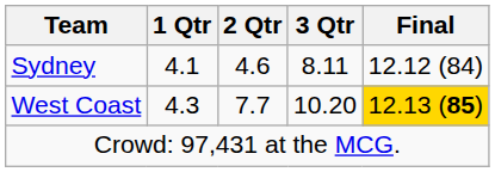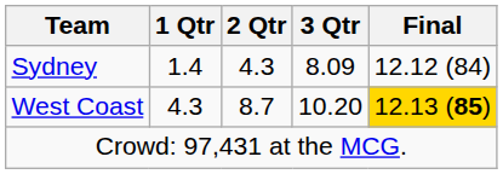Sydney | 1 Qtr: 4.1 -> 1.4
Sydney | 2 Qtr: 4.6 -> 4.3
Sydney | 3 Qtr: 8.11 -> 8.09
West Coast | 2 Qtr: 7.7 -> 8.7
